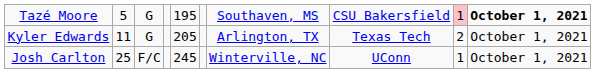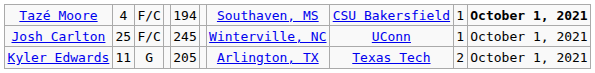Tazé Moore | column 2: 5 -> 4
Tazé Moore | column 3: G -> F/C
Tazé Moore | column 5: 195 -> 194
Tazé Moore | column 9: pink background -> no background
rows swapped: Kyler Edwards <-> Josh Carlton
